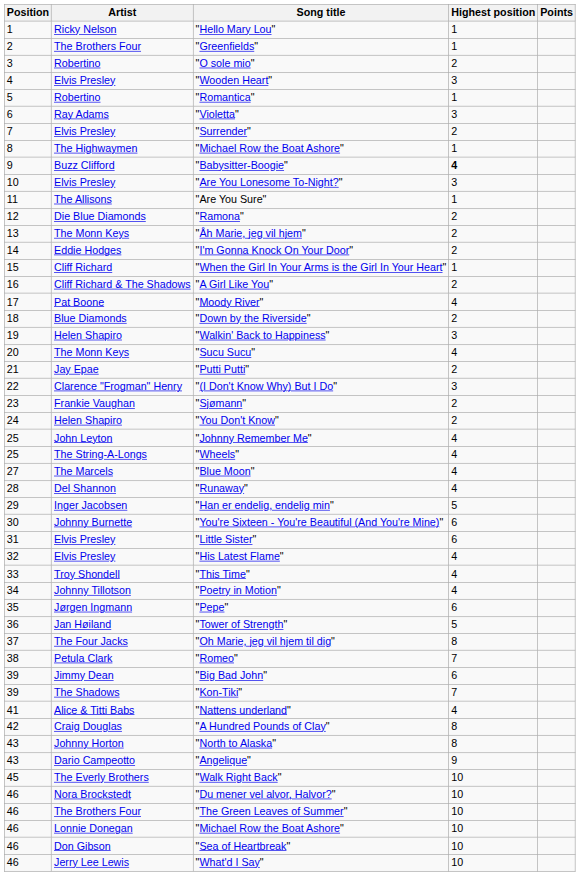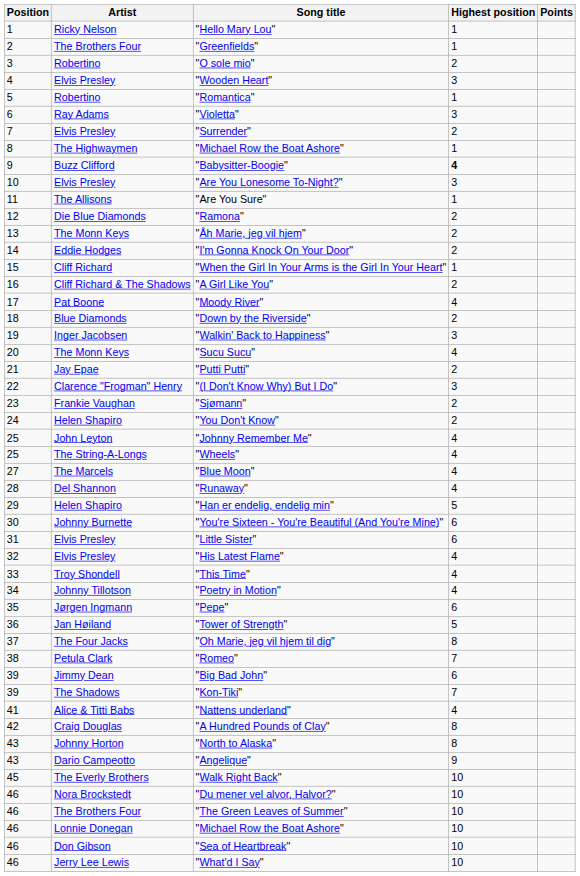"Walkin' Back to Happiness" | Artist: Helen Shapiro -> Inger Jacobsen
"Han er endelig, endelig min" | Artist: Inger Jacobsen -> Helen Shapiro
